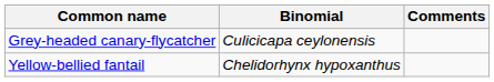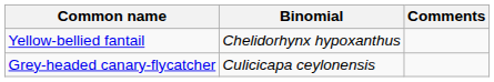rows swapped: Yellow-bellied fantail <-> Grey-headed canary-flycatcher
